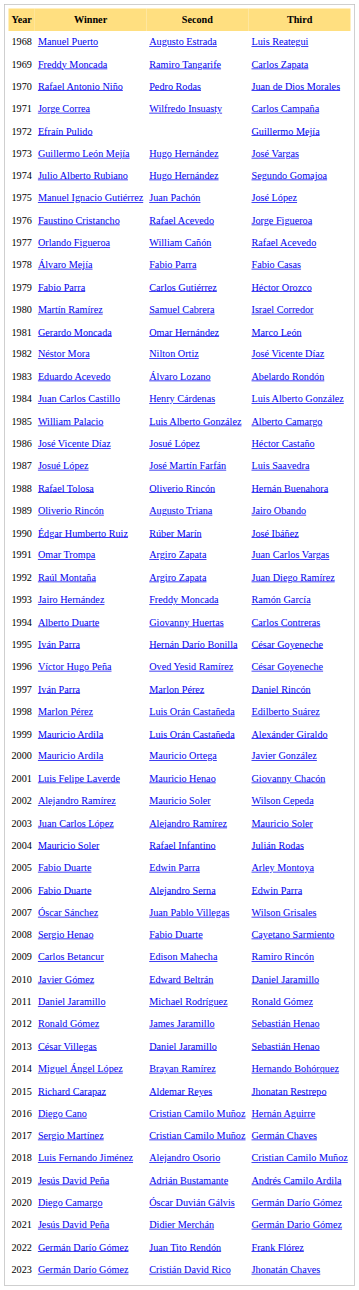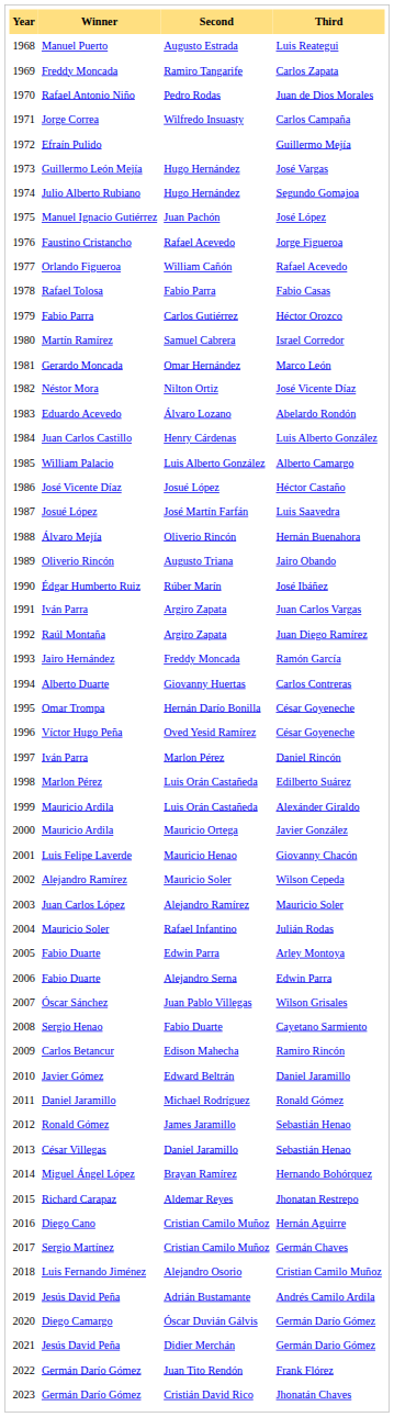Fabio Casas | Winner: Álvaro Mejía -> Rafael Tolosa
Hernán Buenahora | Winner: Rafael Tolosa -> Álvaro Mejía
Juan Carlos Vargas | Winner: Omar Trompa -> Iván Parra
Hernán Darío Bonilla / César Goyeneche | Winner: Iván Parra -> Omar Trompa
